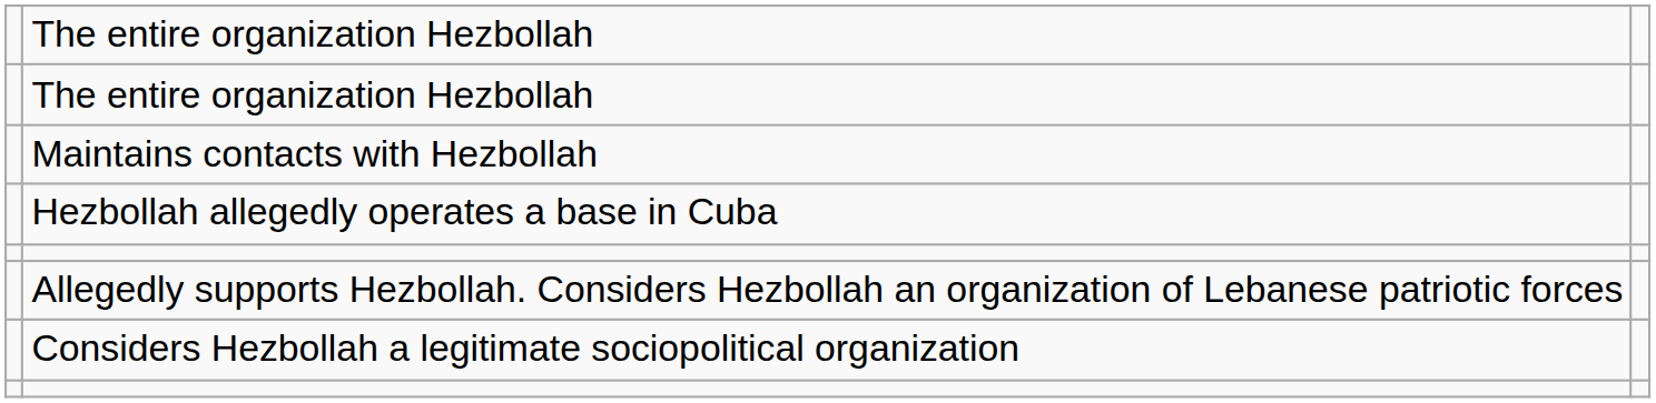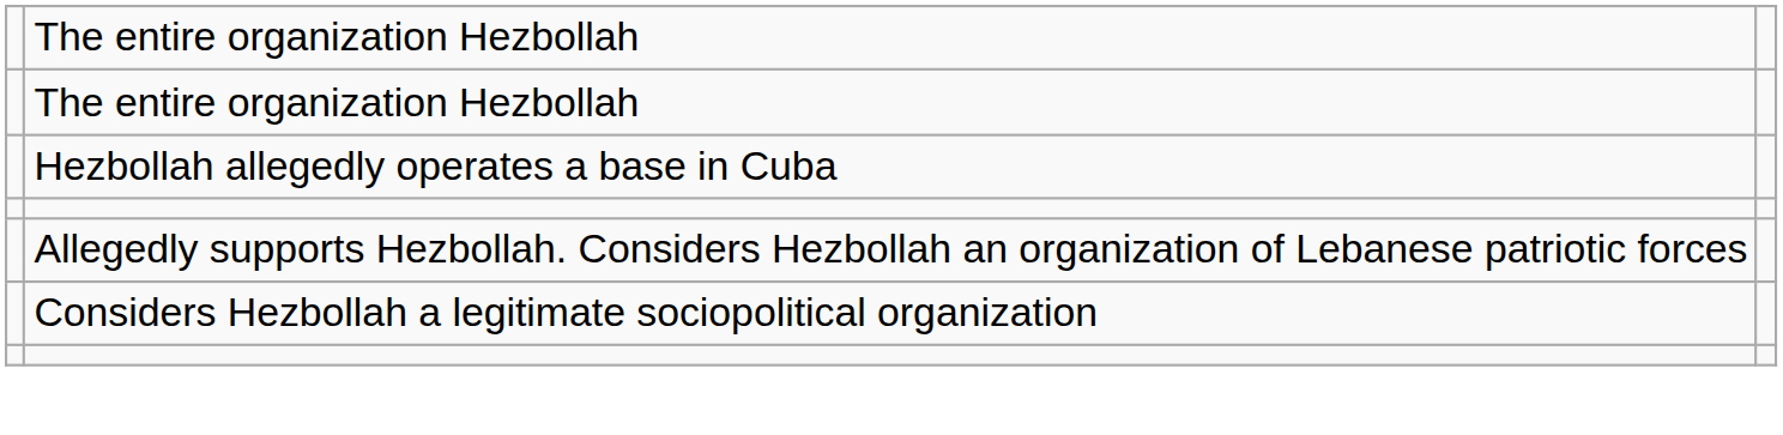- row: Maintains contacts with Hezbollah
